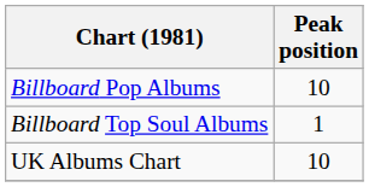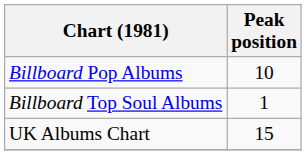UK Albums Chart | Peak position: 10 -> 15
